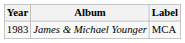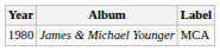James & Michael Younger | Year: 1983 -> 1980
